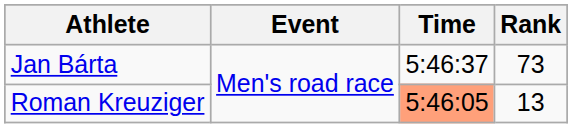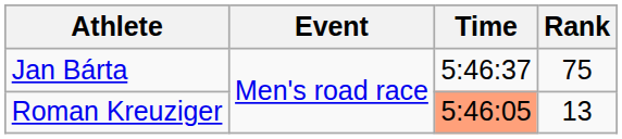Jan Bárta | Rank: 73 -> 75
